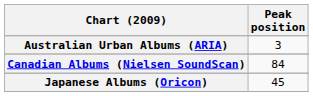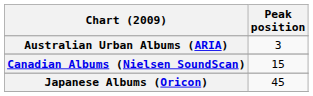Canadian Albums (Nielsen SoundScan) | Peak position: 84 -> 15
